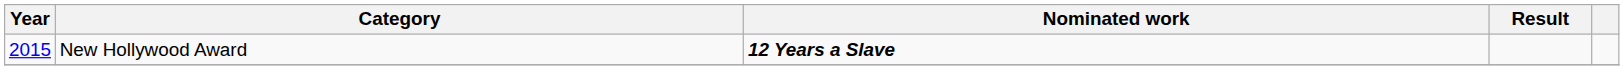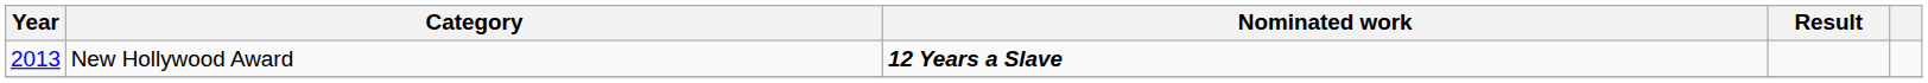New Hollywood Award | Year: 2015 -> 2013
